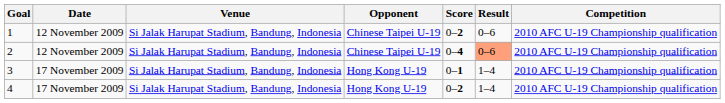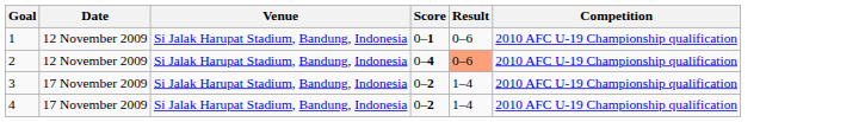- column: Opponent | Chinese Taipei U-19 | Chinese Taipei U-19 | Hong Kong U-19 | Hong Kong U-19
1 | Score: 0–2 -> 0–1
3 | Score: 0–1 -> 0–2
